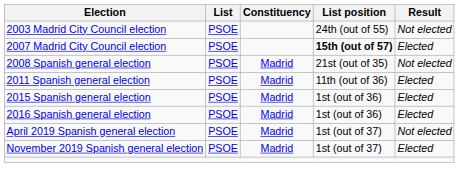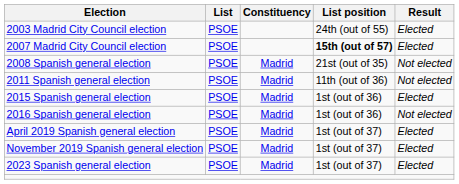2003 Madrid City Council election | Result: Not elected -> Elected
2011 Spanish general election | Result: Elected -> Not elected
2016 Spanish general election | Result: Elected -> Not elected
April 2019 Spanish general election | Result: Not elected -> Elected
+ row: 2023 Spanish general election | PSOE | Madrid | 1st (out of 37) | Elected
